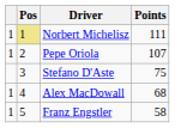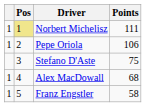Pepe Oriola | Points: 107 -> 106
